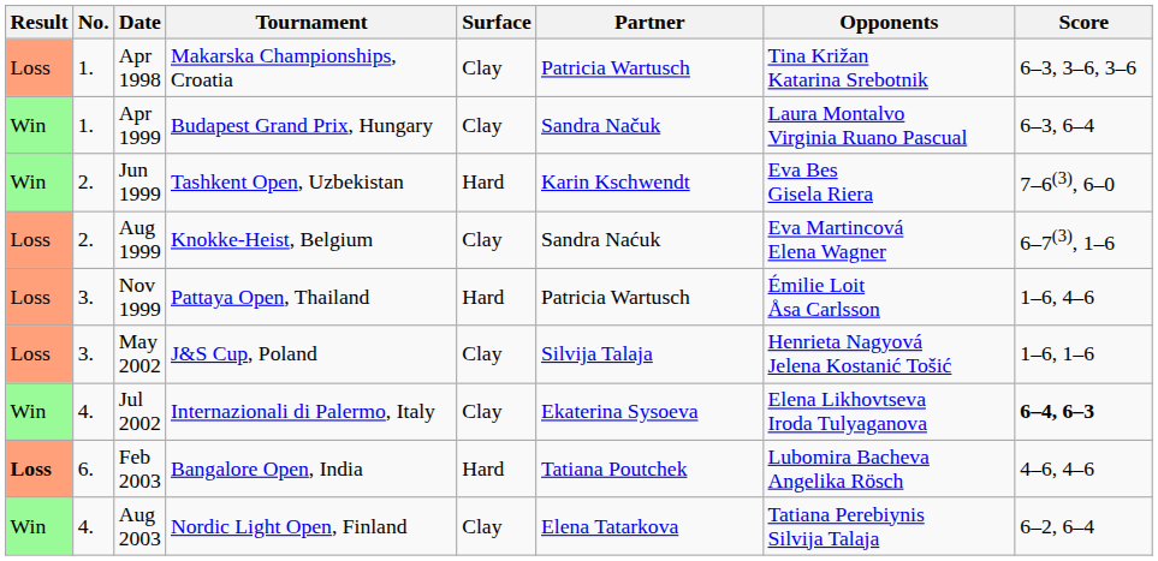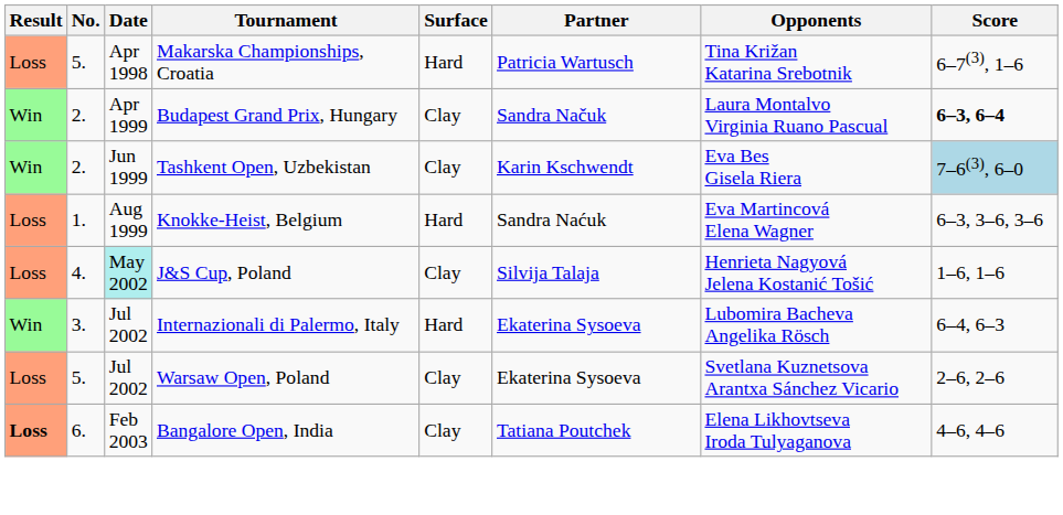Makarska Championships, Croatia | No.: 1. -> 5.
Makarska Championships, Croatia | Surface: Clay -> Hard
Makarska Championships, Croatia | Score: 6–3, 3–6, 3–6 -> 6–7(3), 1–6
Budapest Grand Prix, Hungary | No.: 1. -> 2.
Budapest Grand Prix, Hungary | Score: normal -> bold
Tashkent Open, Uzbekistan | Surface: Hard -> Clay
Tashkent Open, Uzbekistan | Score: no background -> lightblue background
Knokke-Heist, Belgium | No.: 2. -> 1.
Knokke-Heist, Belgium | Surface: Clay -> Hard
Knokke-Heist, Belgium | Score: 6–7(3), 1–6 -> 6–3, 3–6, 3–6
- row: Loss | 3. | Nov 1999 | Pattaya Open, Thailand | Hard | Patricia Wartusch | Émilie Loit Åsa Carlsson | 1–6, 4–6
J&S Cup, Poland | No.: 3. -> 4.
J&S Cup, Poland | Date: no background -> paleturquoise background
Internazionali di Palermo, Italy | No.: 4. -> 3.
Internazionali di Palermo, Italy | Surface: Clay -> Hard
Internazionali di Palermo, Italy | Opponents: Elena Likhovtseva Iroda Tulyaganova -> Lubomira Bacheva Angelika Rösch
Internazionali di Palermo, Italy | Score: bold -> normal
+ row: Loss | 5. | Jul 2002 | Warsaw Open, Poland | Clay | Ekaterina Sysoeva | Svetlana Kuznetsova Arantxa Sánchez Vicario | 2–6, 2–6
Bangalore Open, India | Surface: Hard -> Clay
Bangalore Open, India | Opponents: Lubomira Bacheva Angelika Rösch -> Elena Likhovtseva Iroda Tulyaganova
- row: Win | 4. | Aug 2003 | Nordic Light Open, Finland | Clay | Elena Tatarkova | Tatiana Perebiynis Silvija Talaja | 6–2, 6–4
